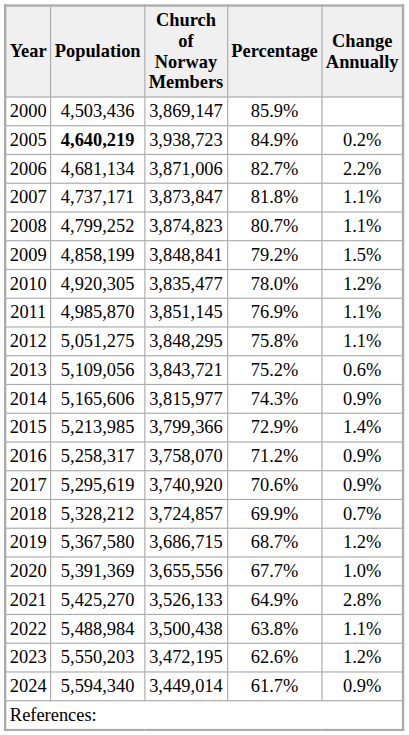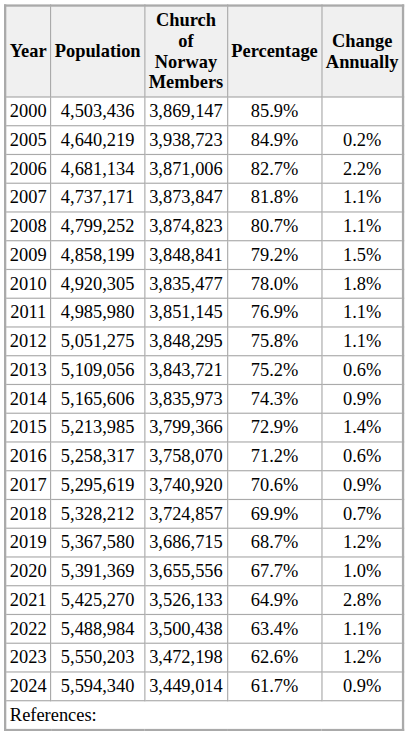2005 | Population: bold -> normal
2010 | Change Annually: 1.2% -> 1.8%
2011 | Population: 4,985,870 -> 4,985,980
2014 | Church of Norway Members: 3,815,977 -> 3,835,973
2016 | Change Annually: 0.9% -> 0.6%
2022 | Percentage: 63.8% -> 63.4%
2023 | Church of Norway Members: 3,472,195 -> 3,472,198
